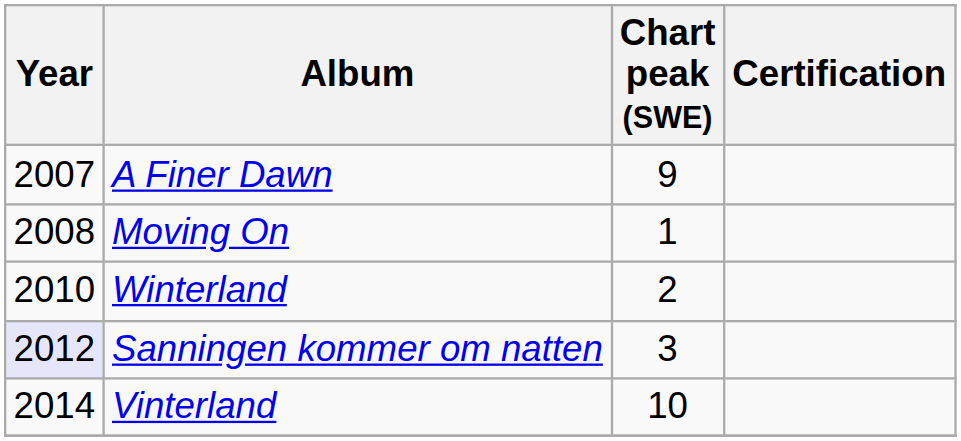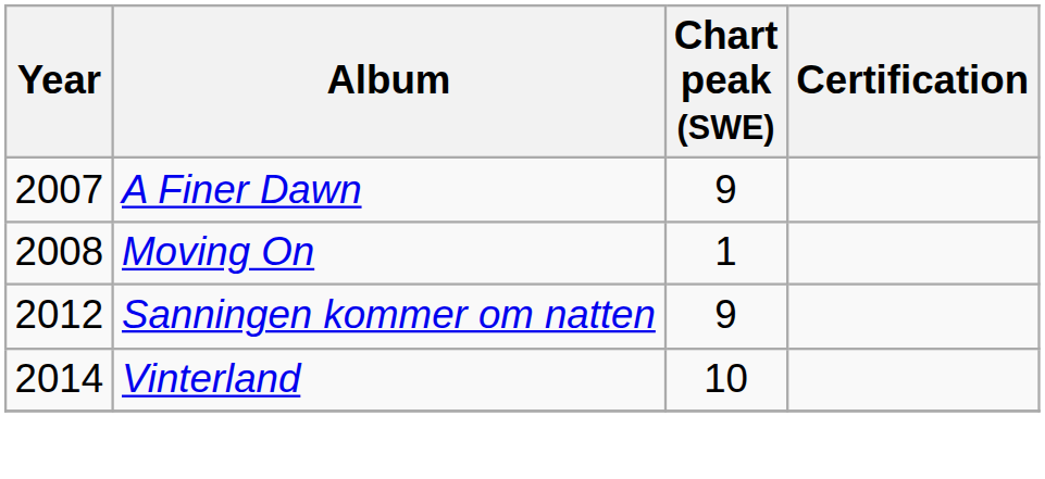- row: 2010 | Winterland | 2
Sanningen kommer om natten | Year: lavender background -> no background
Sanningen kommer om natten | Chart peak (SWE): 3 -> 9
